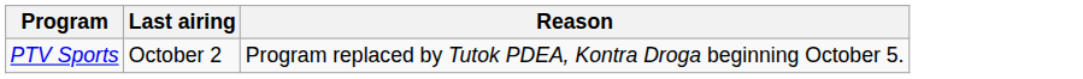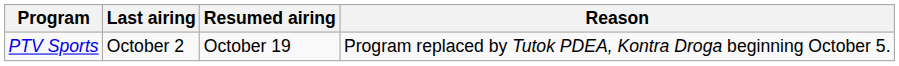+ column: Resumed airing | October 19
